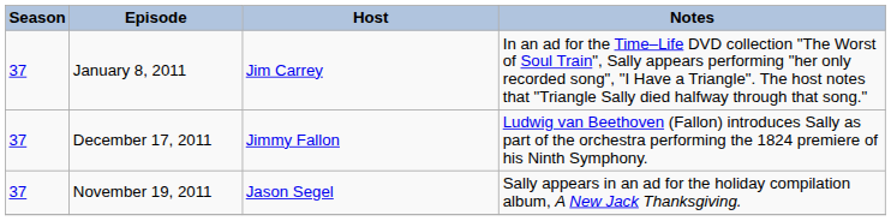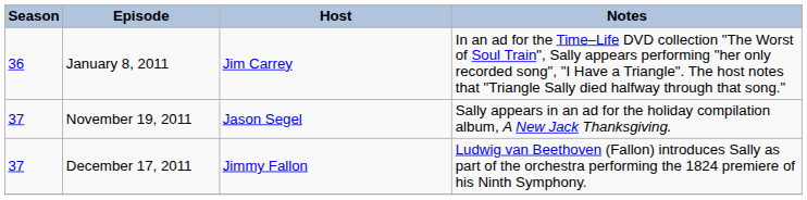January 8, 2011 | Season: 37 -> 36
rows swapped: November 19, 2011 <-> December 17, 2011
